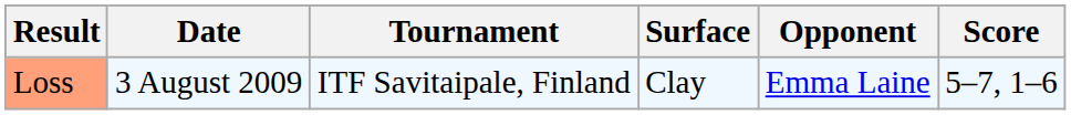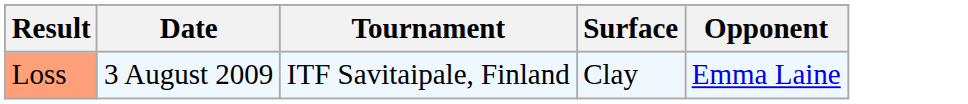- column: Score | 5–7, 1–6
